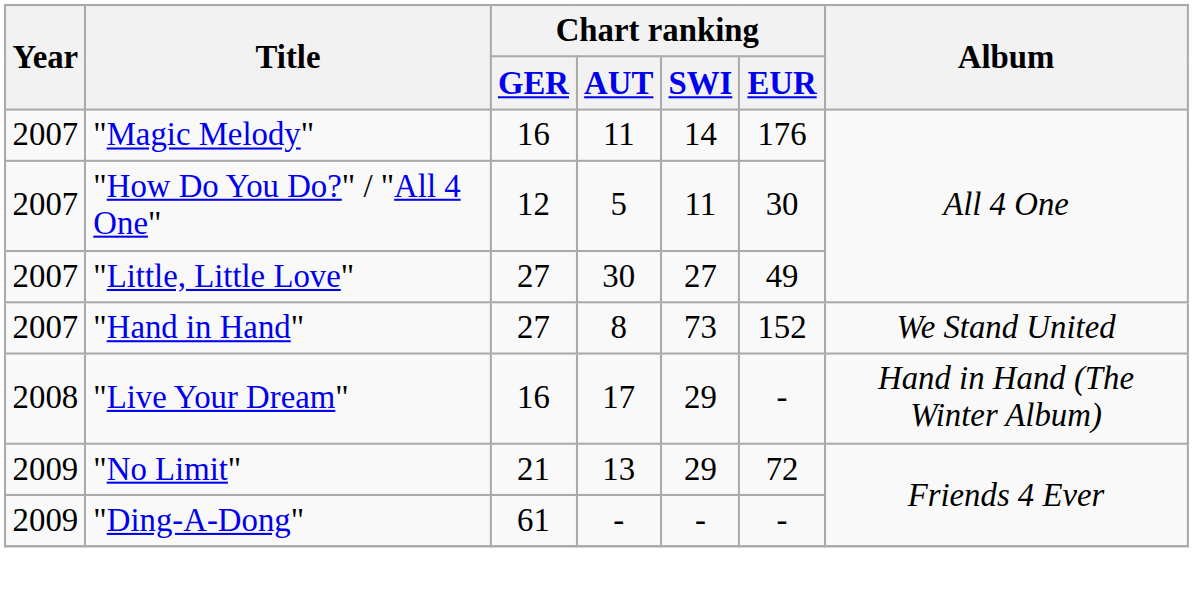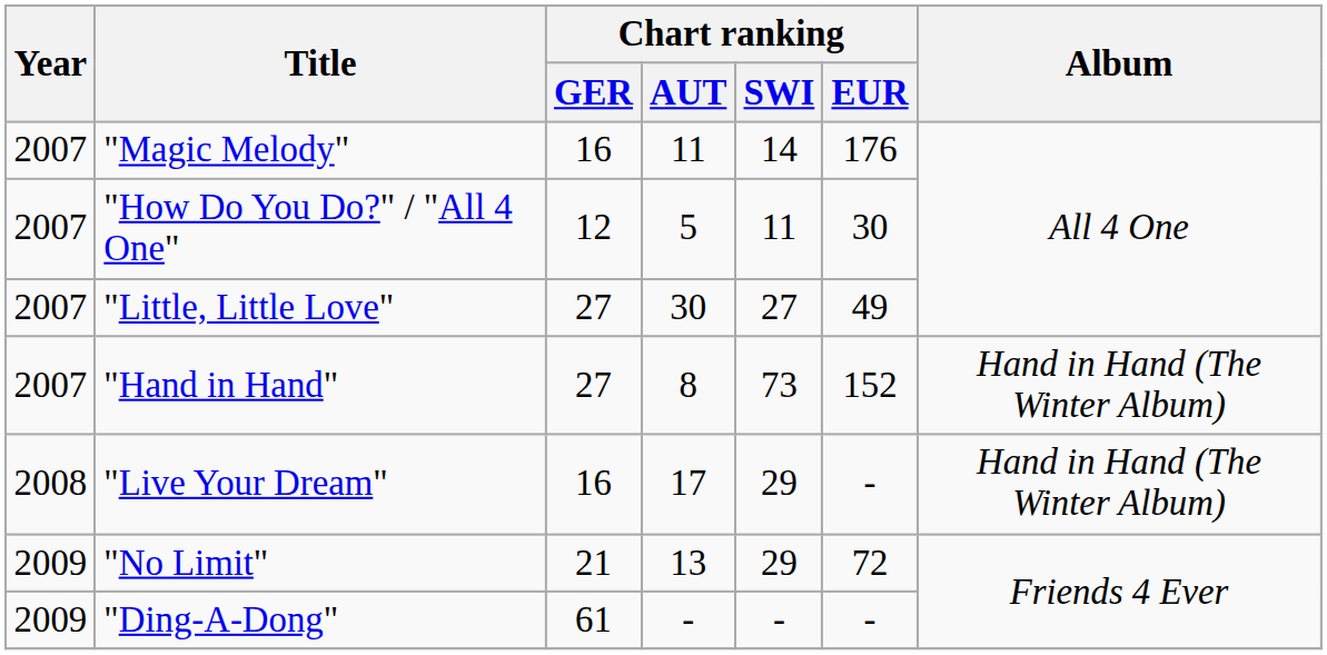"Hand in Hand" | Album: We Stand United -> Hand in Hand (The Winter Album)
